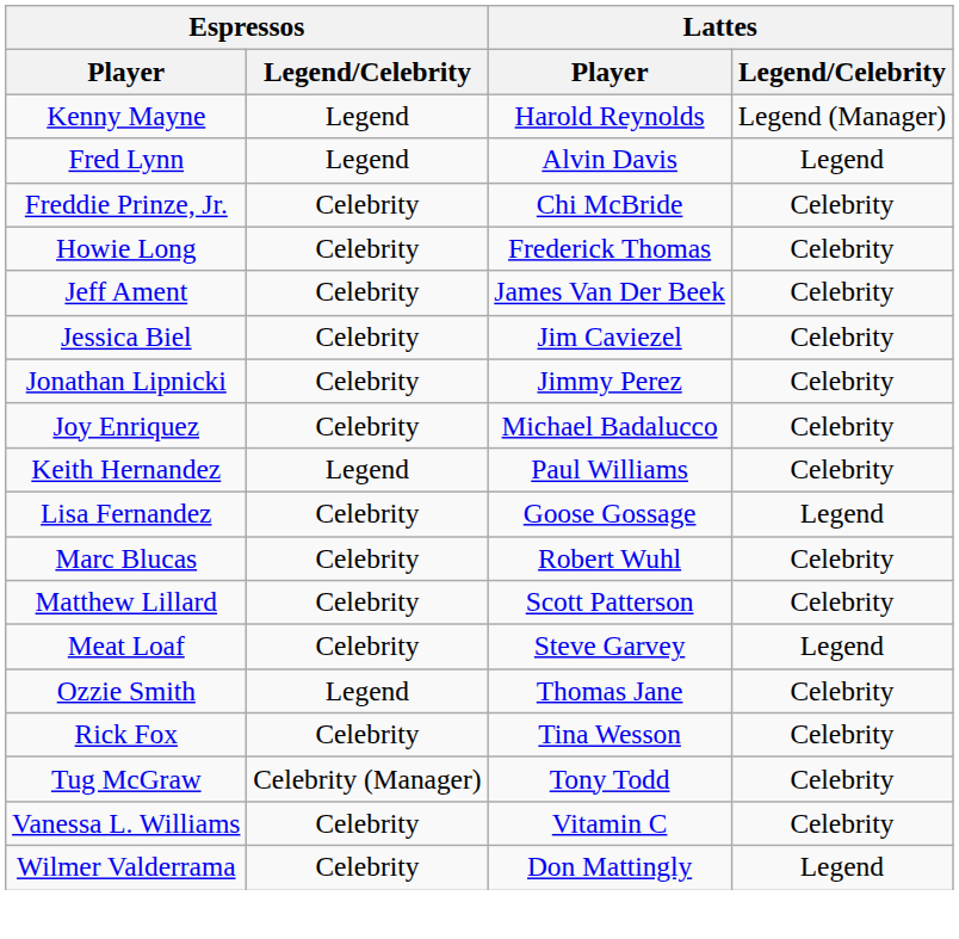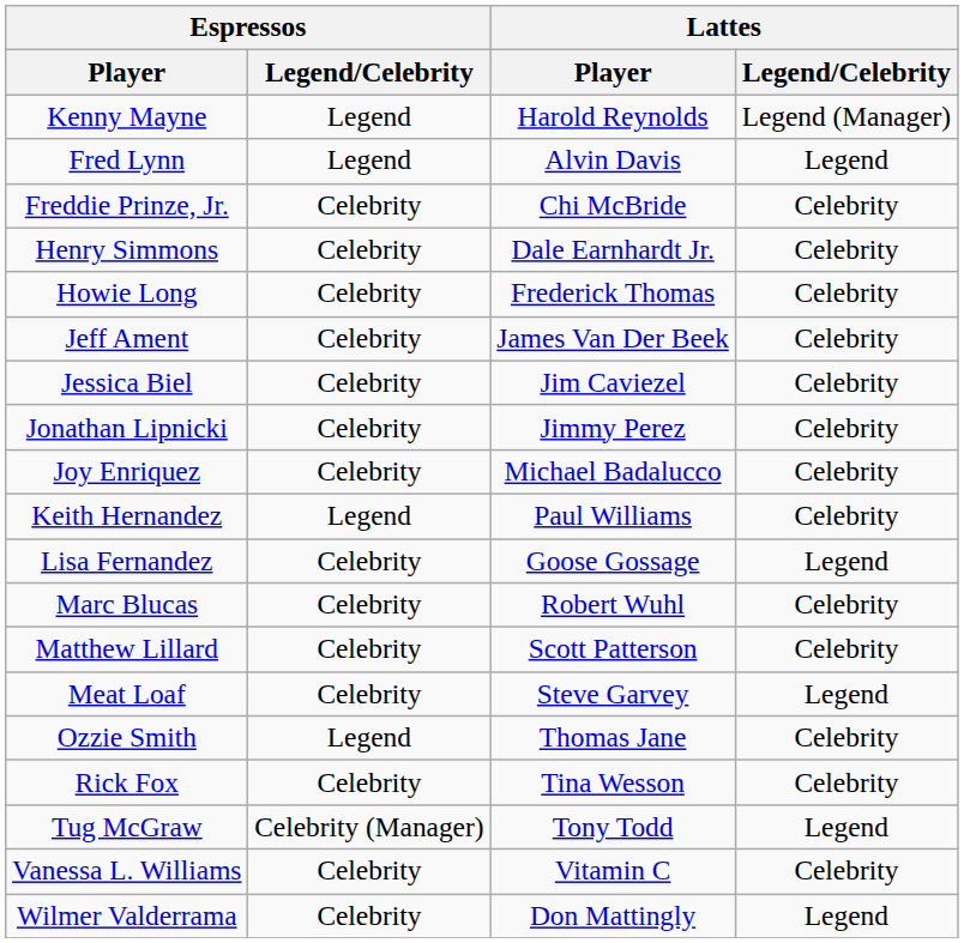+ row: Henry Simmons | Celebrity | Dale Earnhardt Jr. | Celebrity
Tug McGraw | Lattes / Legend/Celebrity: Celebrity -> Legend
